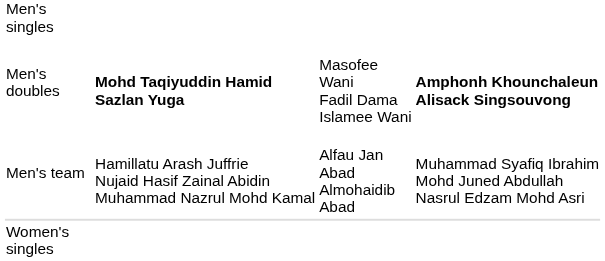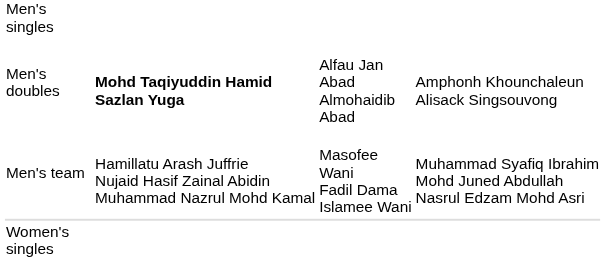Men's doubles | column 3: Masofee Wani Fadil Dama Islamee Wani -> Alfau Jan Abad Almohaidib Abad
Men's doubles | column 4: bold -> normal
Men's team | column 3: Alfau Jan Abad Almohaidib Abad -> Masofee Wani Fadil Dama Islamee Wani
